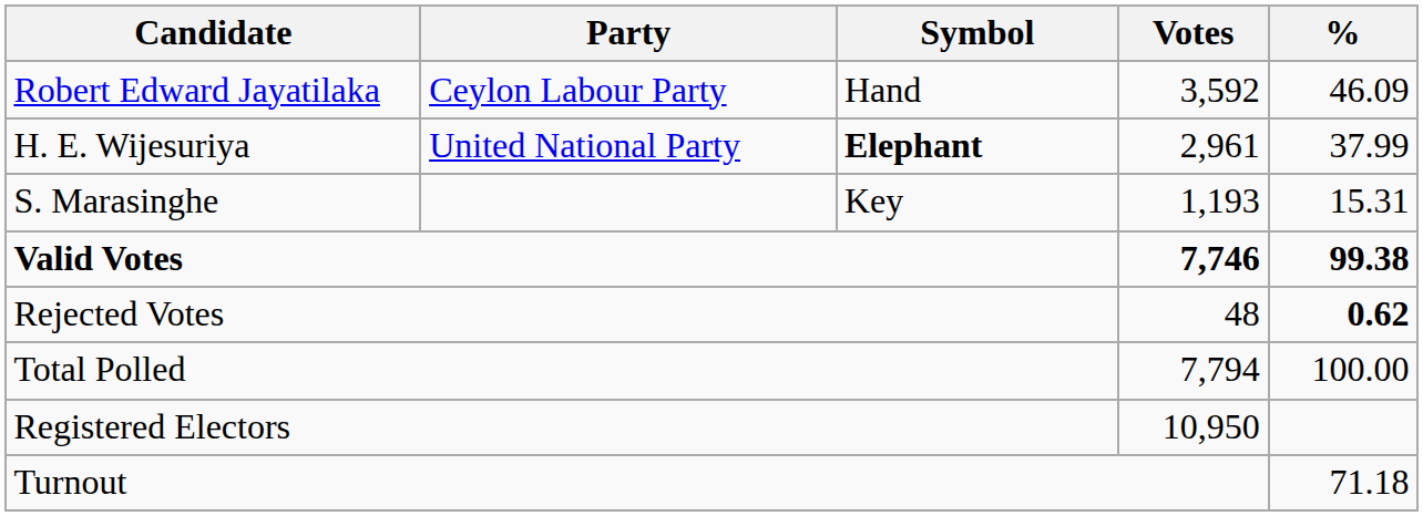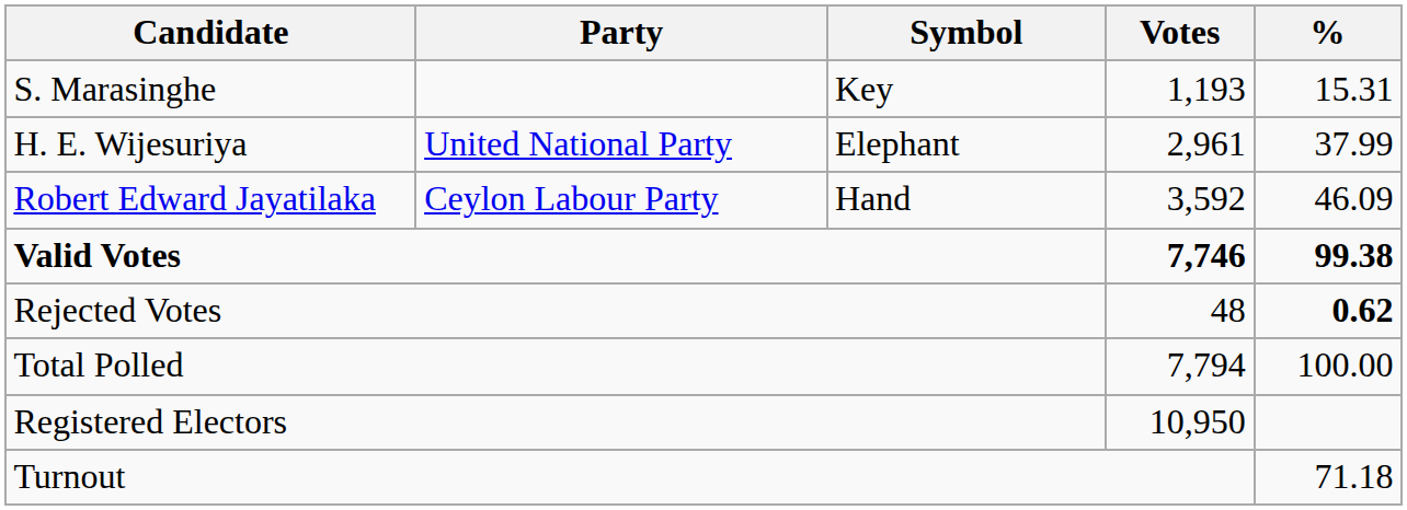rows swapped: Robert Edward Jayatilaka <-> S. Marasinghe
H. E. Wijesuriya | Symbol: bold -> normal
